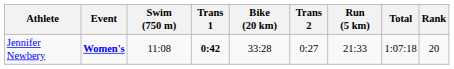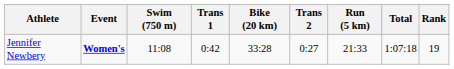Jennifer Newbery | Trans 1: bold -> normal
Jennifer Newbery | Rank: 20 -> 19
